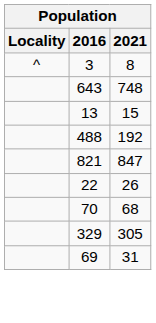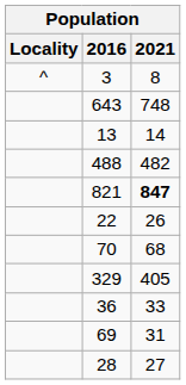13 | 2021: 15 -> 14
488 | 2021: 192 -> 482
821 | 2021: normal -> bold
329 | 2021: 305 -> 405
+ row: 36 | 33
+ row: 28 | 27
